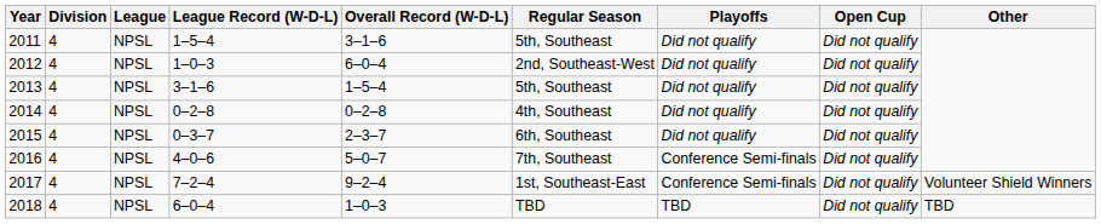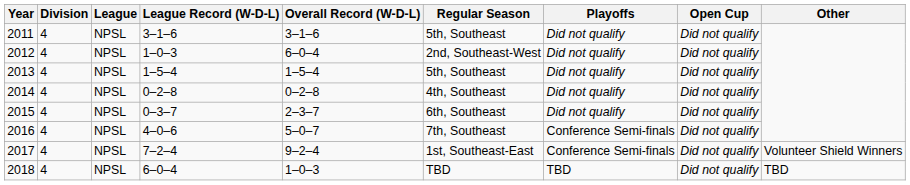2011 | League Record (W-D-L): 1–5–4 -> 3–1–6
2013 | League Record (W-D-L): 3–1–6 -> 1–5–4
